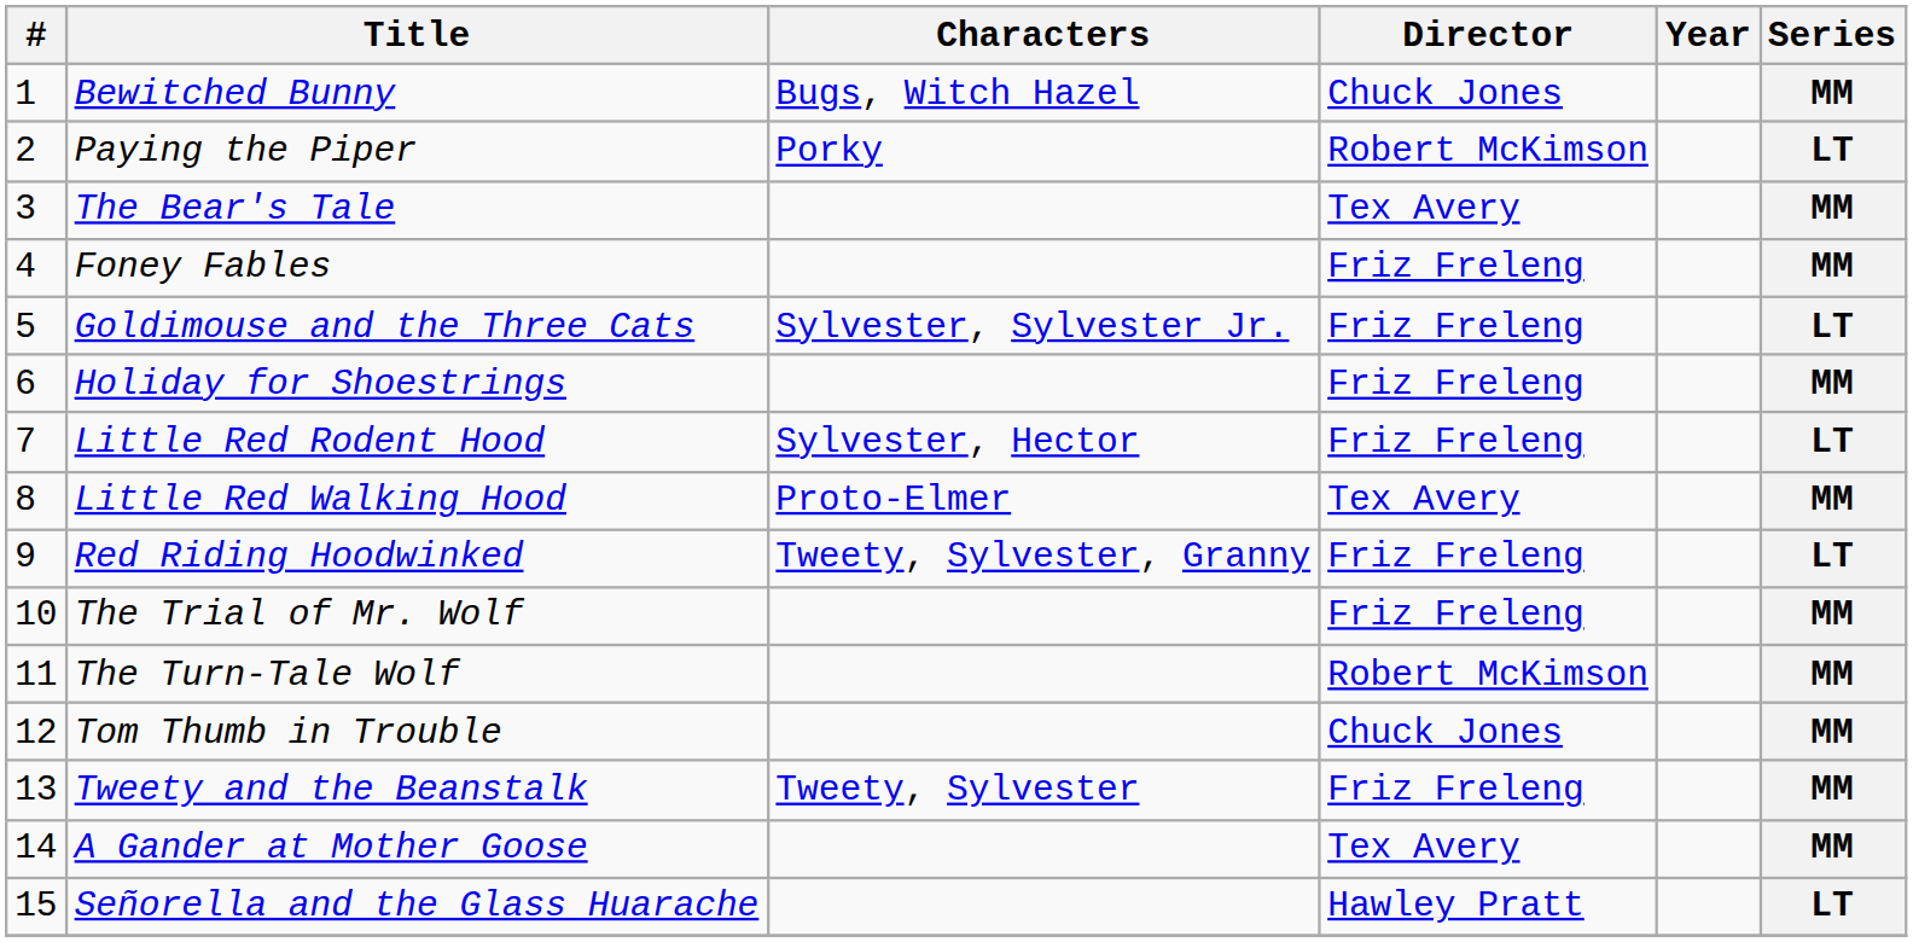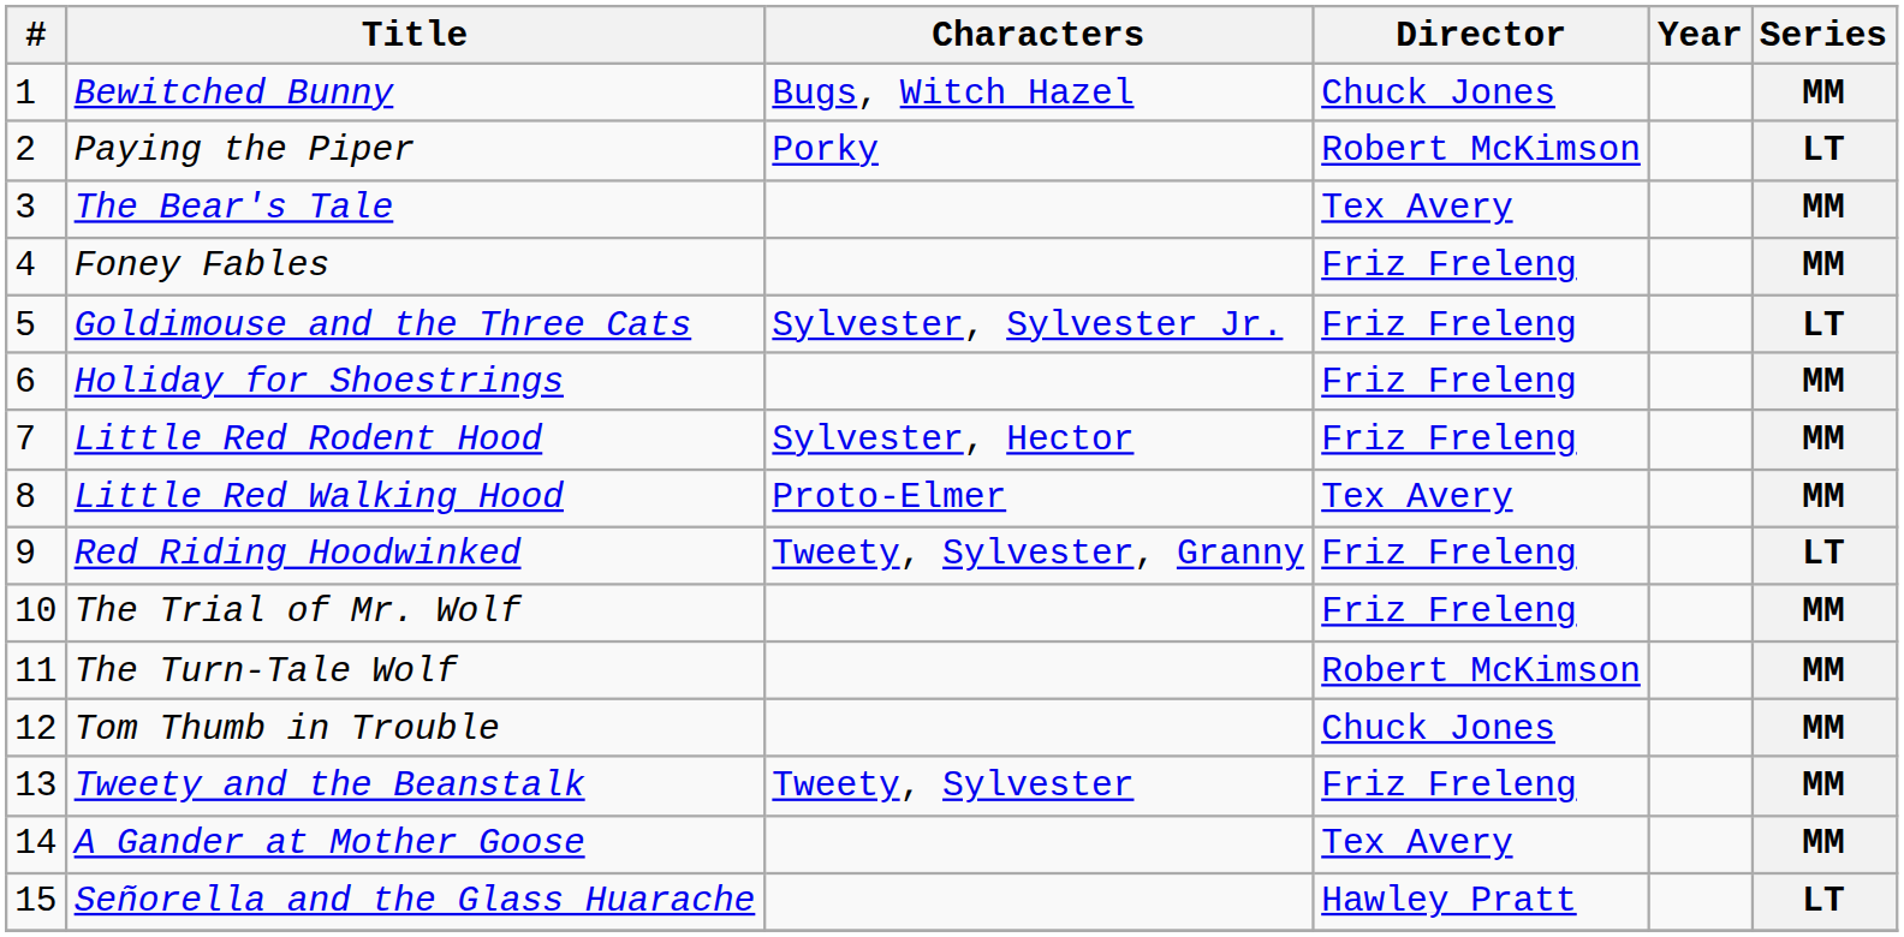Little Red Rodent Hood | Series: LT -> MM
